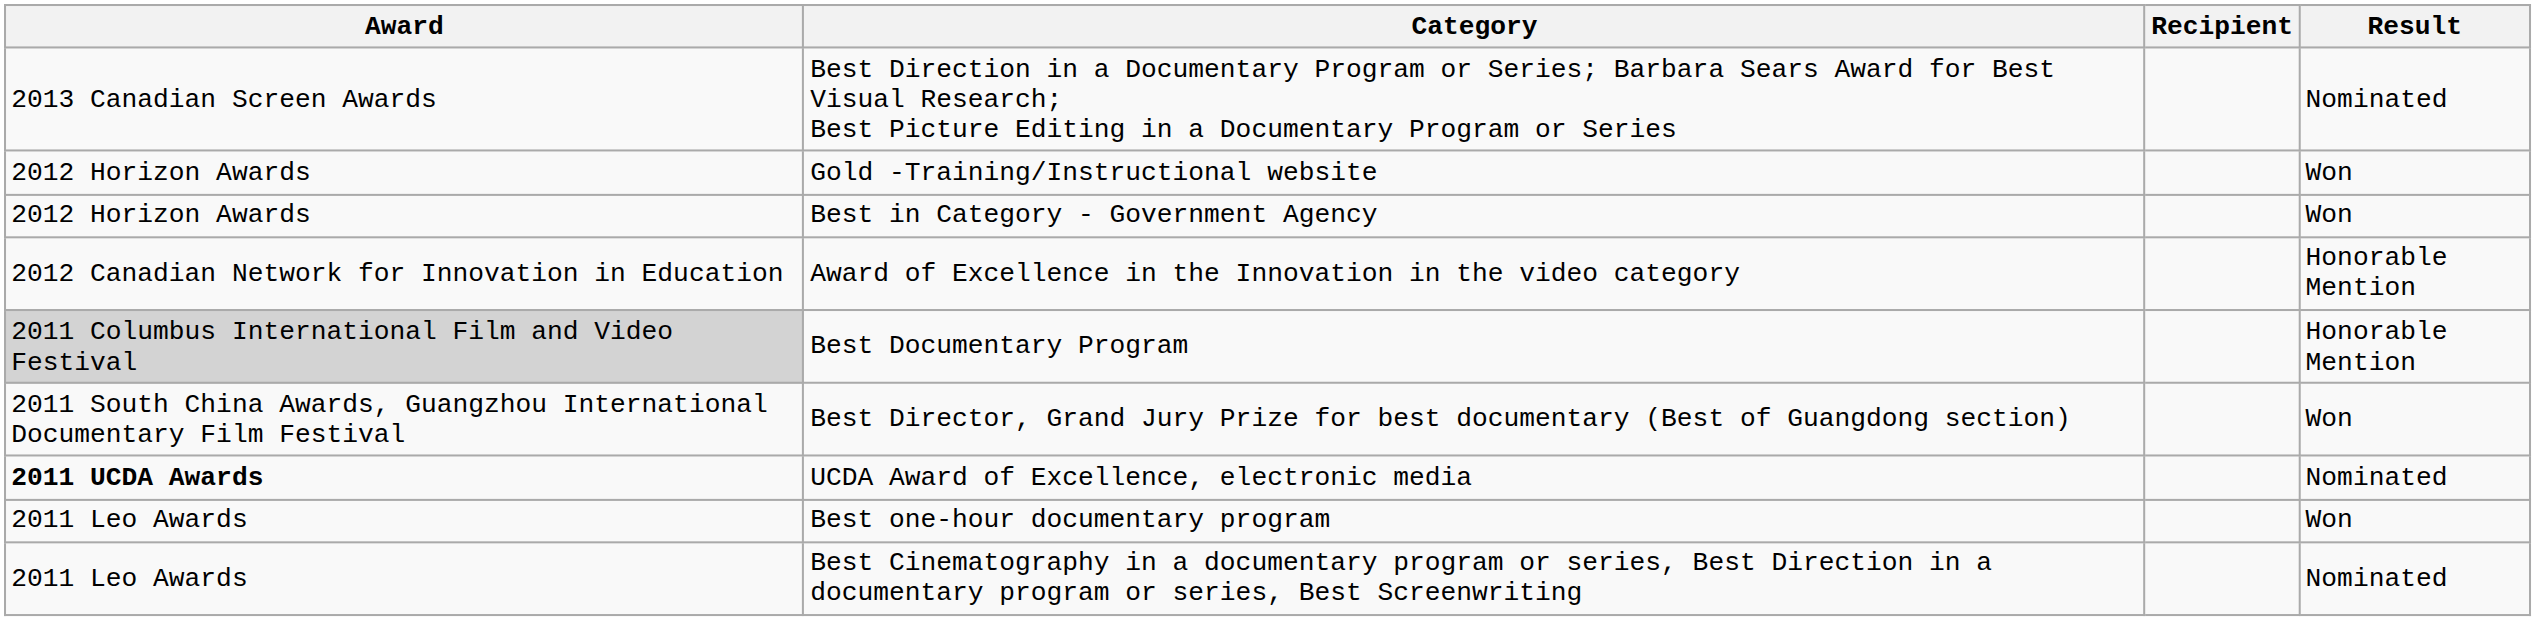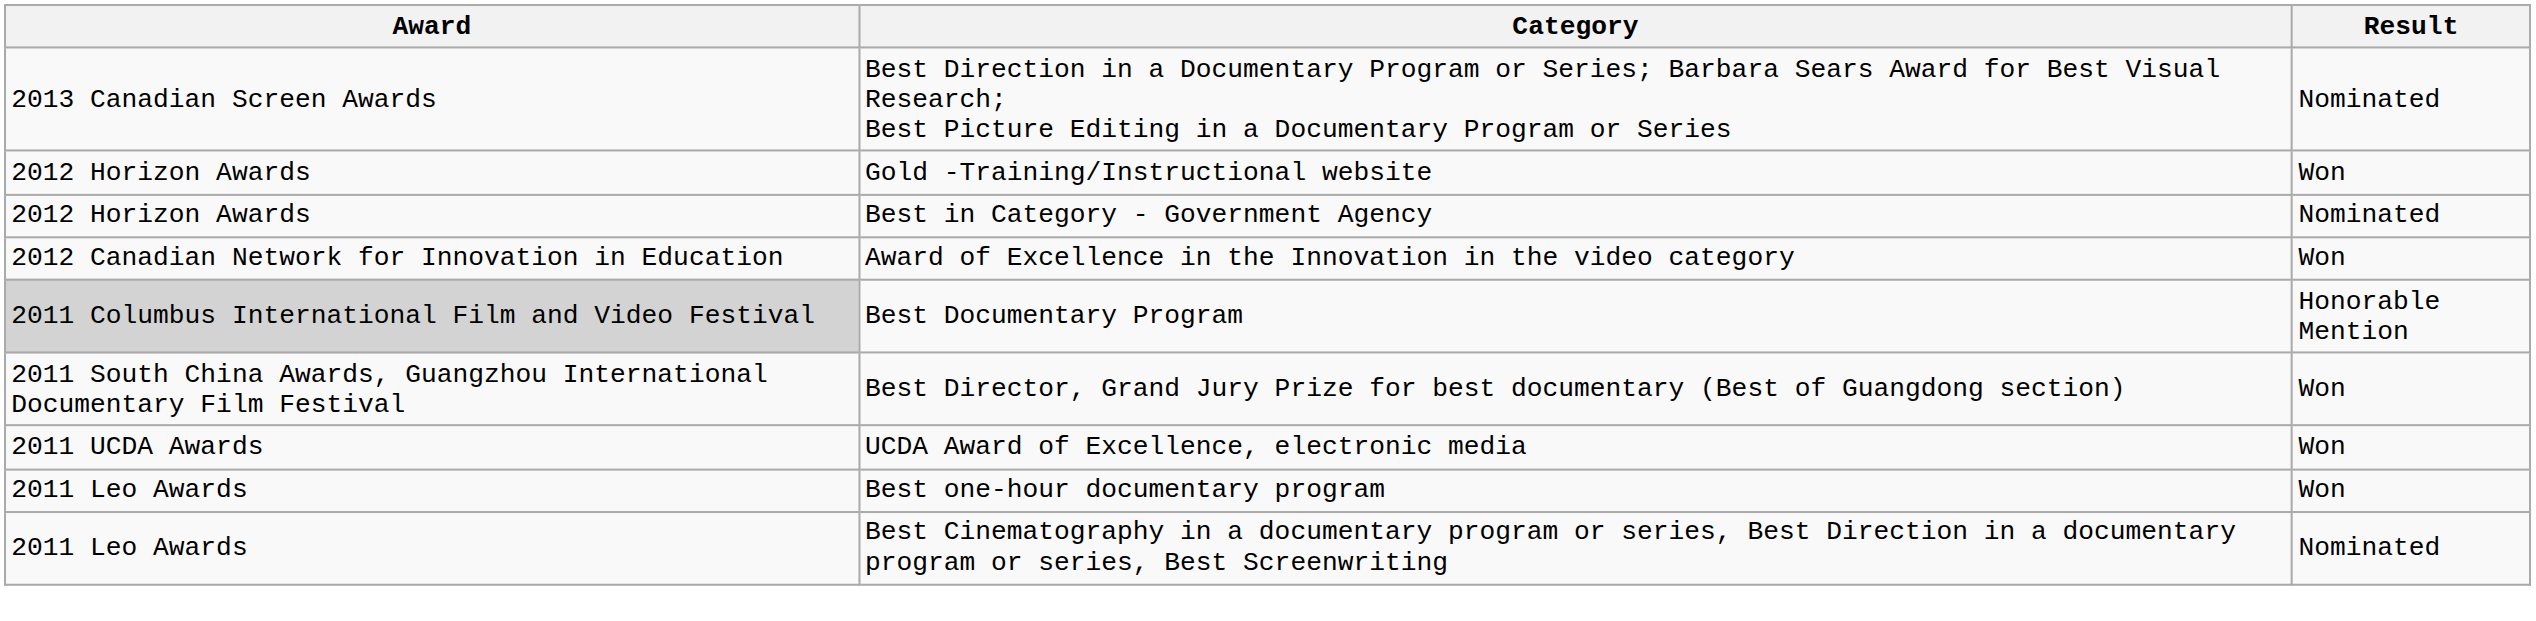- column: Recipient
Best in Category - Government Agency | Result: Won -> Nominated
Award of Excellence in the Innovation in the video category | Result: Honorable Mention -> Won
UCDA Award of Excellence, electronic media | Award: bold -> normal
UCDA Award of Excellence, electronic media | Result: Nominated -> Won
